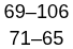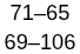rows swapped: 69–106 <-> 71–65
